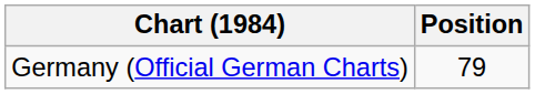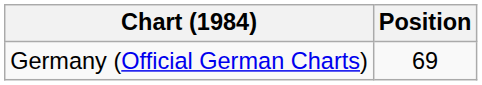Germany (Official German Charts) | Position: 79 -> 69
